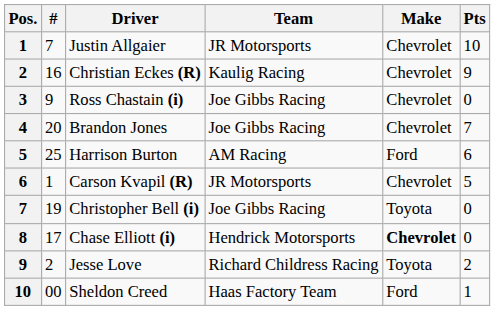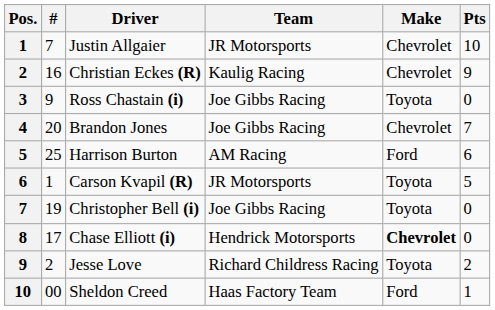Ross Chastain (i) | Make: Chevrolet -> Toyota
Carson Kvapil (R) | Make: Chevrolet -> Toyota
